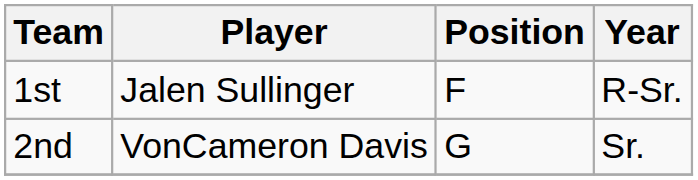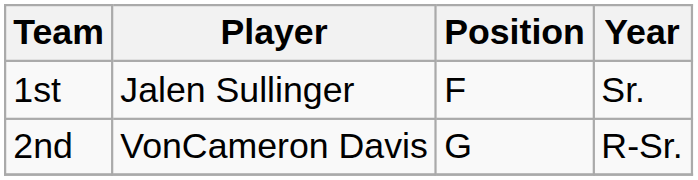1st | Year: R-Sr. -> Sr.
2nd | Year: Sr. -> R-Sr.
